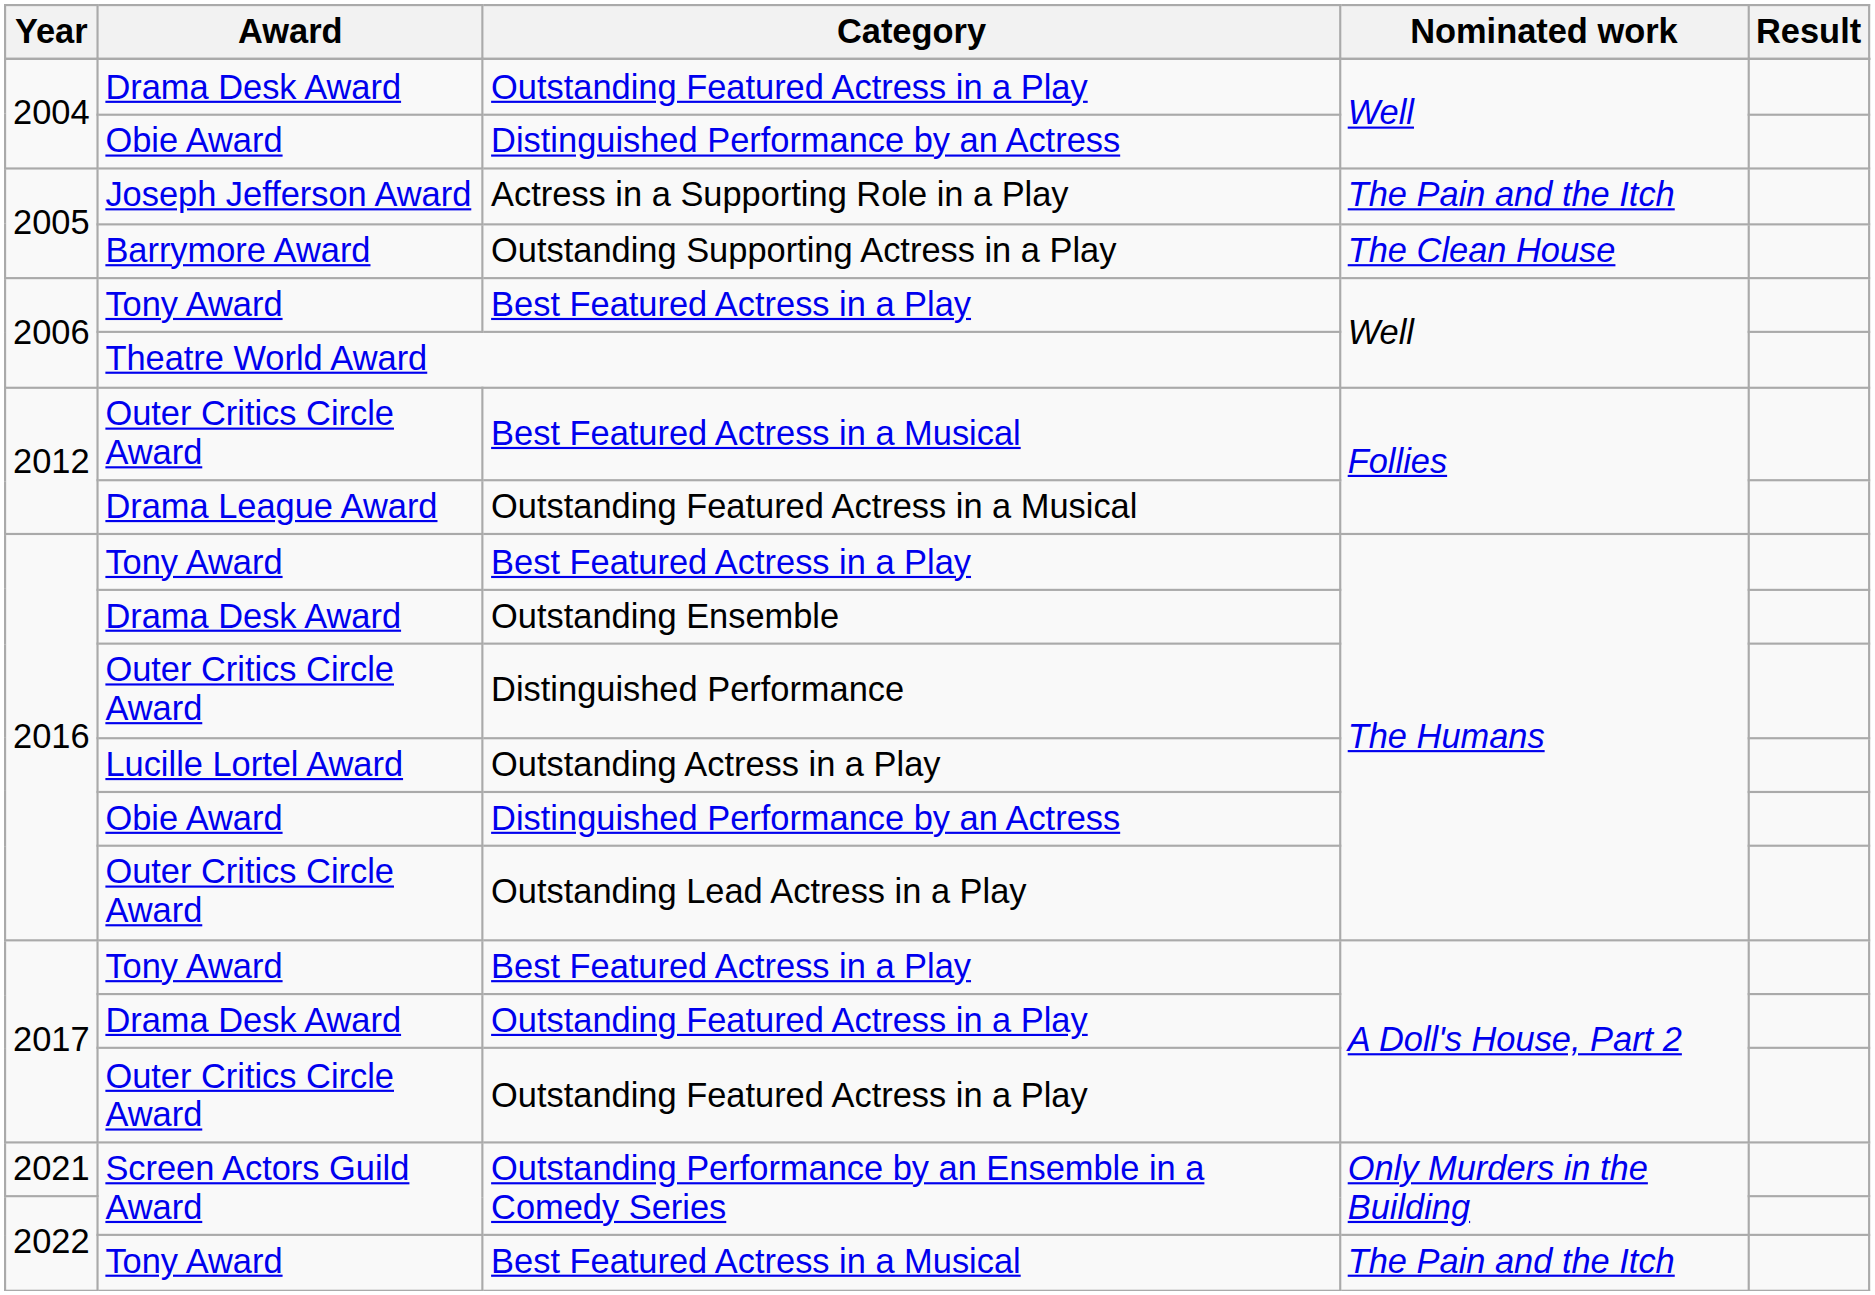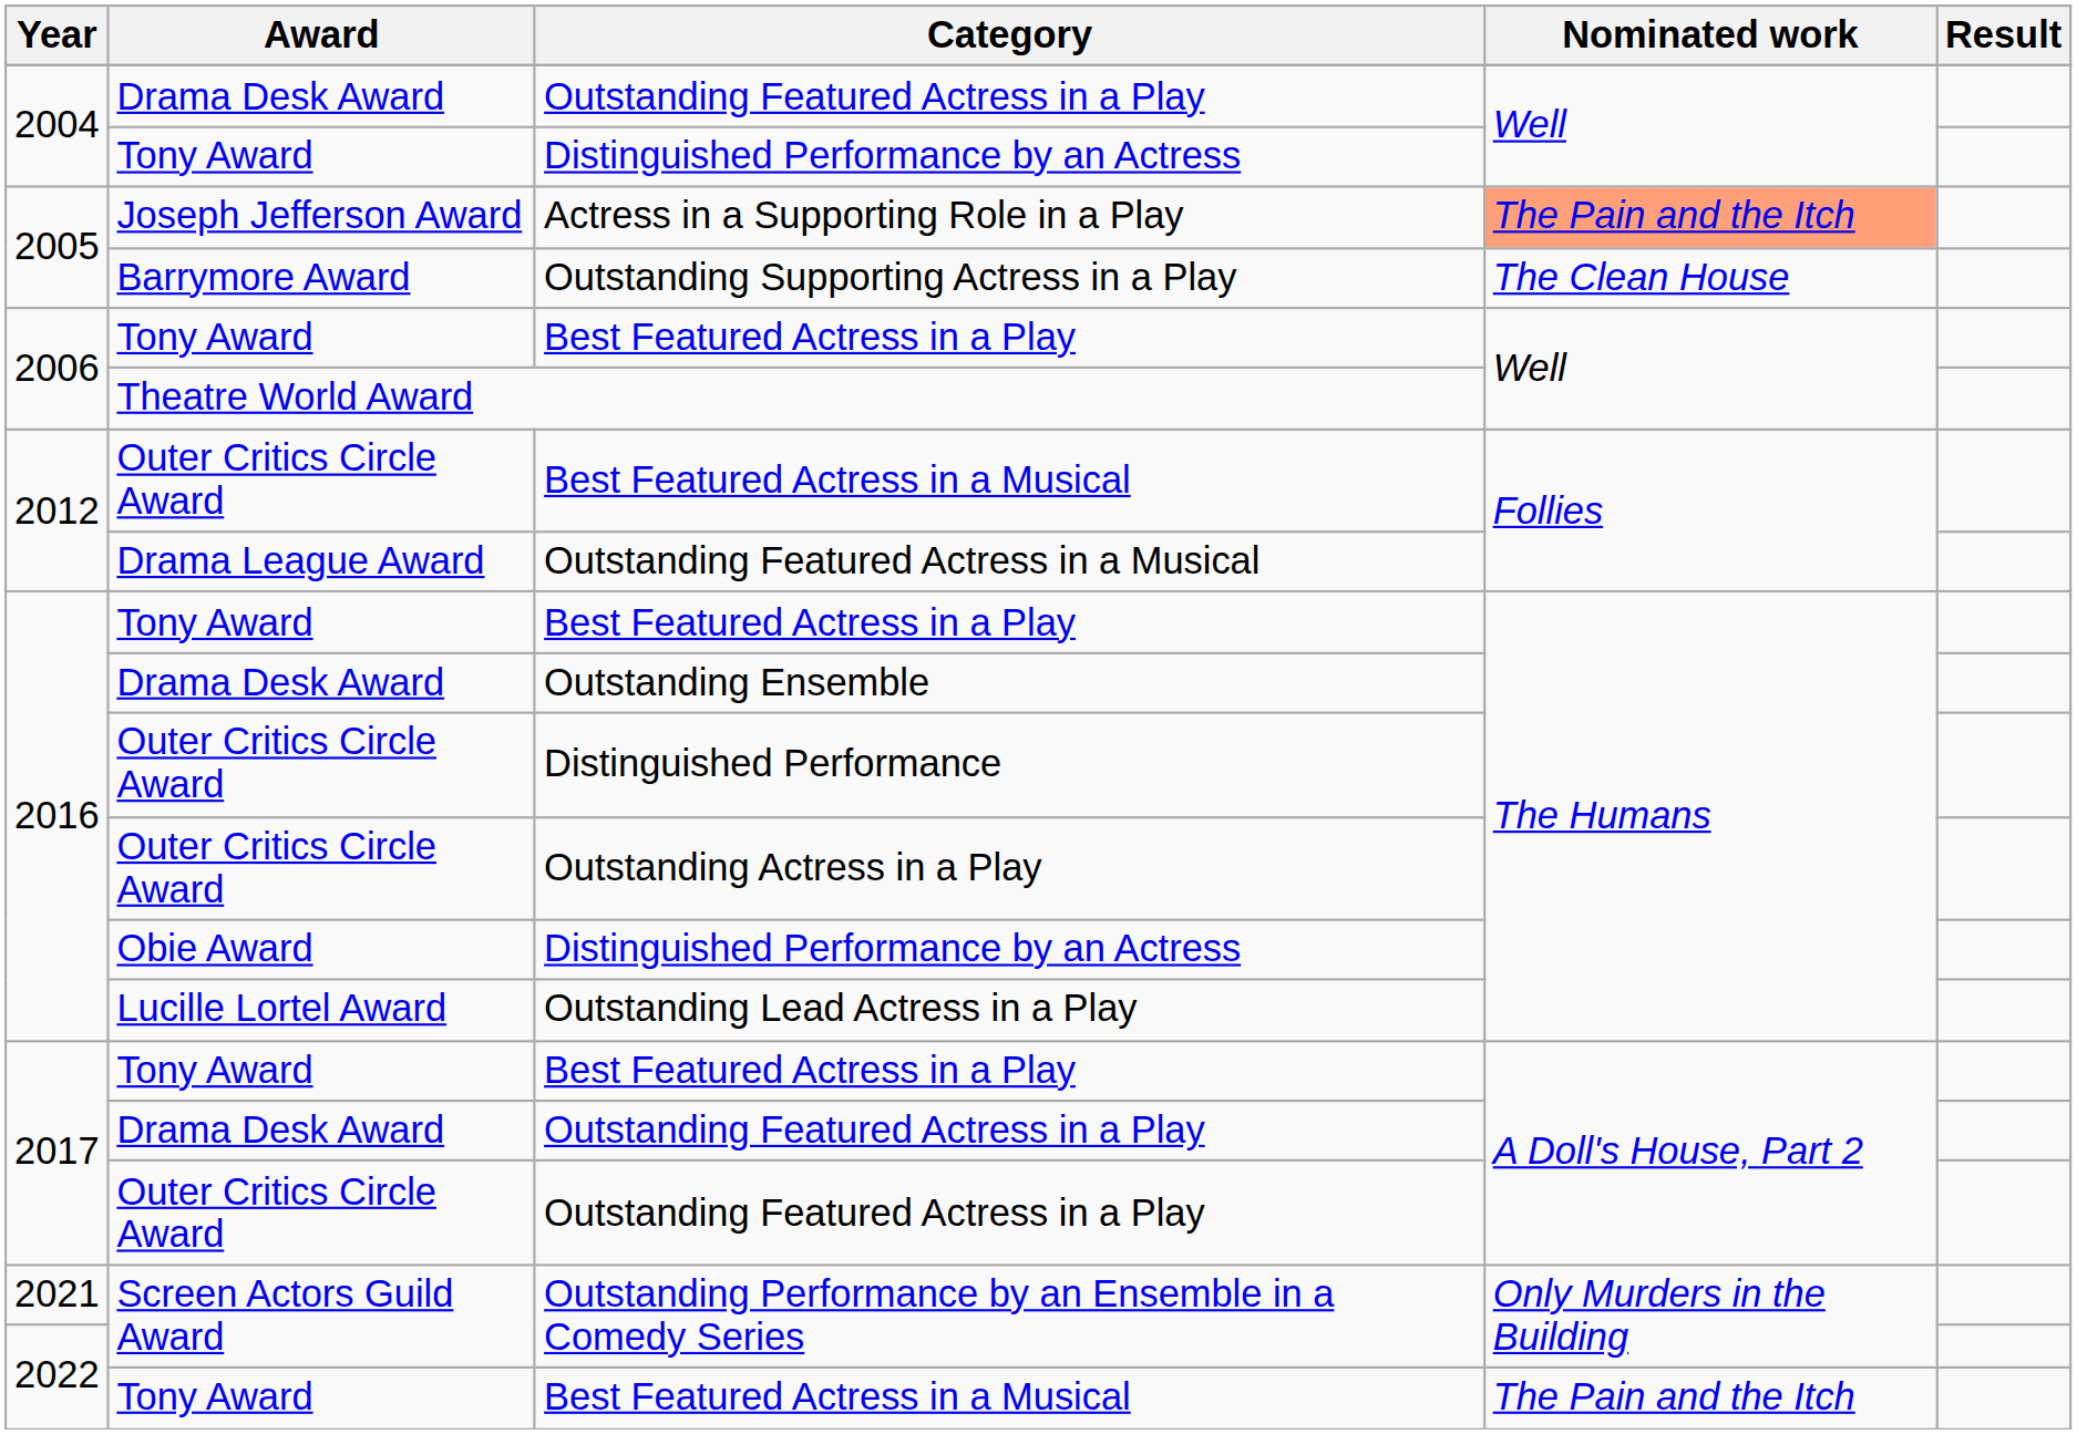2004 / Distinguished Performance by an Actress | Award: Obie Award -> Tony Award
Actress in a Supporting Role in a Play | Nominated work: no background -> lightsalmon background
Outstanding Actress in a Play | Award: Lucille Lortel Award -> Outer Critics Circle Award
Outstanding Lead Actress in a Play | Award: Outer Critics Circle Award -> Lucille Lortel Award
